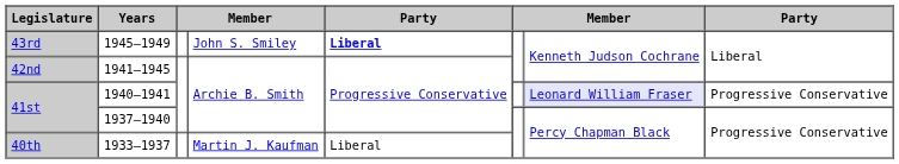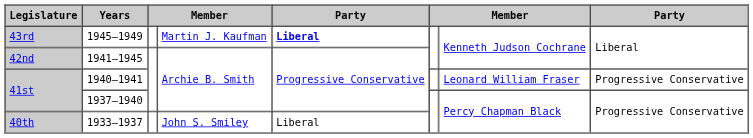1945–1949 | column 4: John S. Smiley -> Martin J. Kaufman
1940–1941 | column 7: lavender background -> no background
1933–1937 | column 4: Martin J. Kaufman -> John S. Smiley
